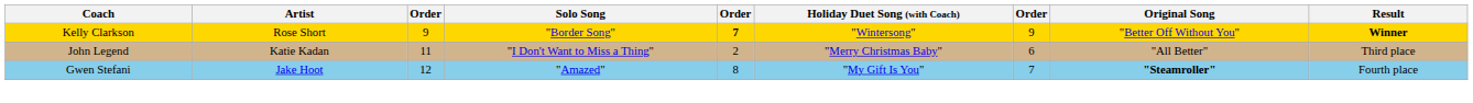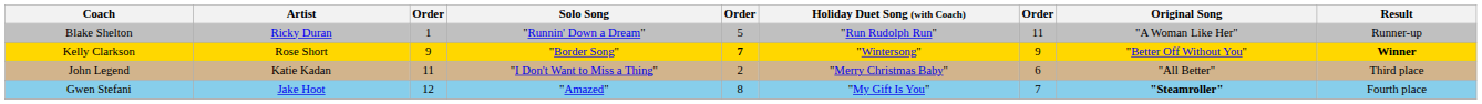+ row: Blake Shelton | Ricky Duran | 1 | "Runnin' Down a Dream" | 5 | "Run Rudolph Run" | 11 | "A Woman Like Her" | Runner-up
